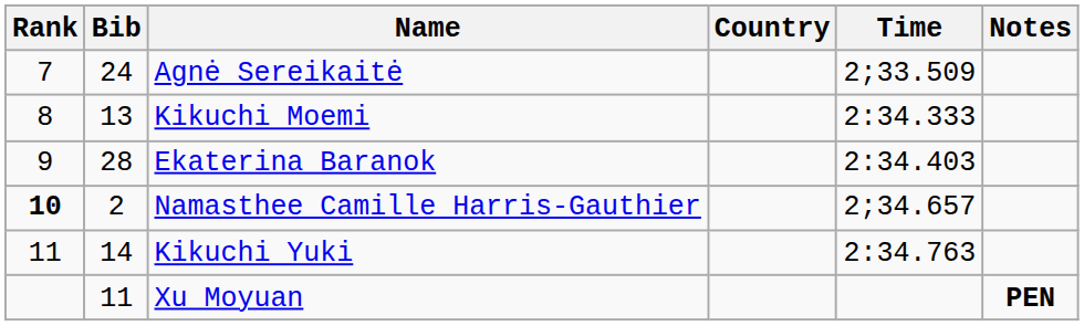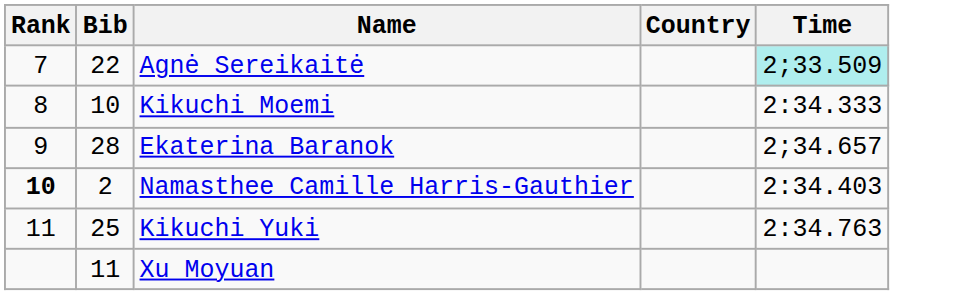- column: Notes | PEN
Agnė Sereikaitė | Bib: 24 -> 22
Agnė Sereikaitė | Time: no background -> paleturquoise background
Kikuchi Moemi | Bib: 13 -> 10
Ekaterina Baranok | Time: 2:34.403 -> 2;34.657
Namasthee Camille Harris-Gauthier | Time: 2;34.657 -> 2:34.403
Kikuchi Yuki | Bib: 14 -> 25
